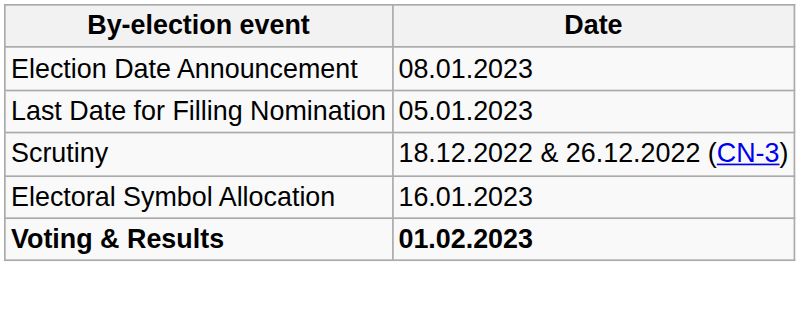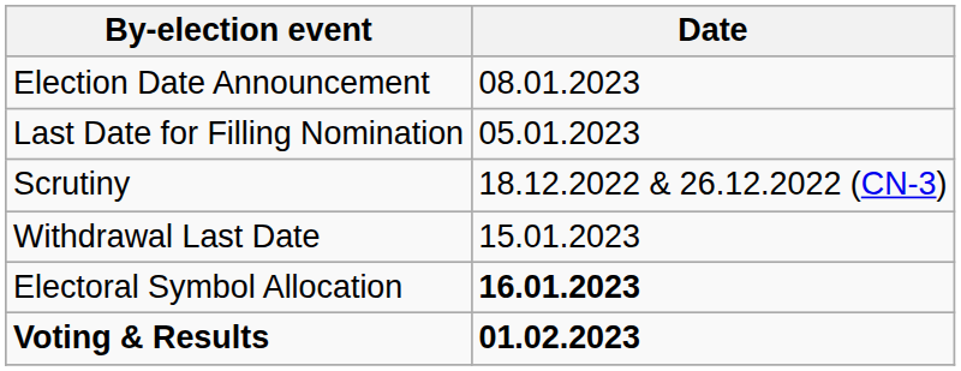+ row: Withdrawal Last Date | 15.01.2023
Electoral Symbol Allocation | Date: normal -> bold
